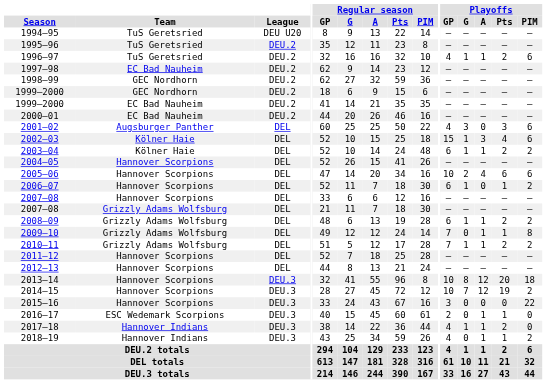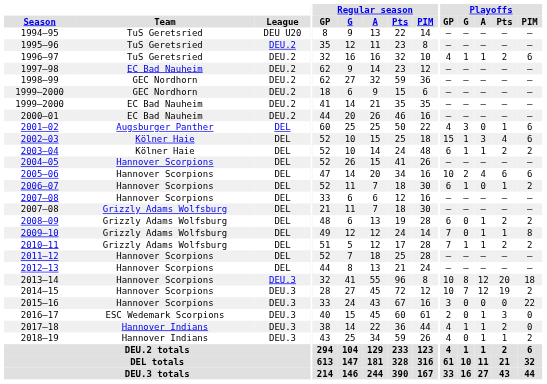2001–02 | Playoffs / Pts: 3 -> 1
2008–09 | Playoffs / G: 1 -> 0
2016–17 | Playoffs / Pts: 1 -> 3
